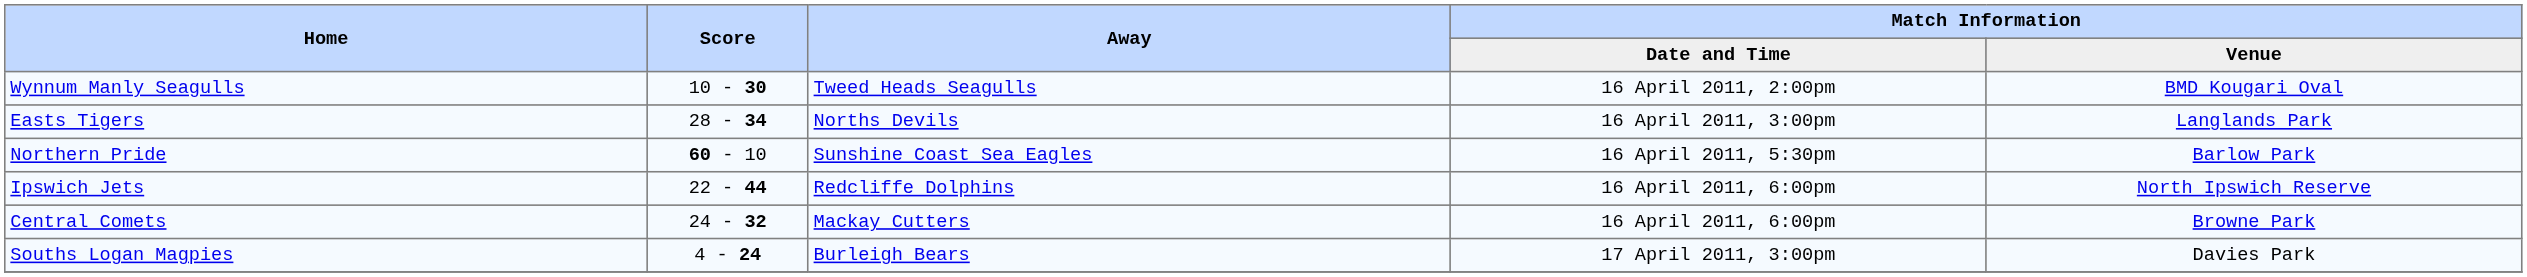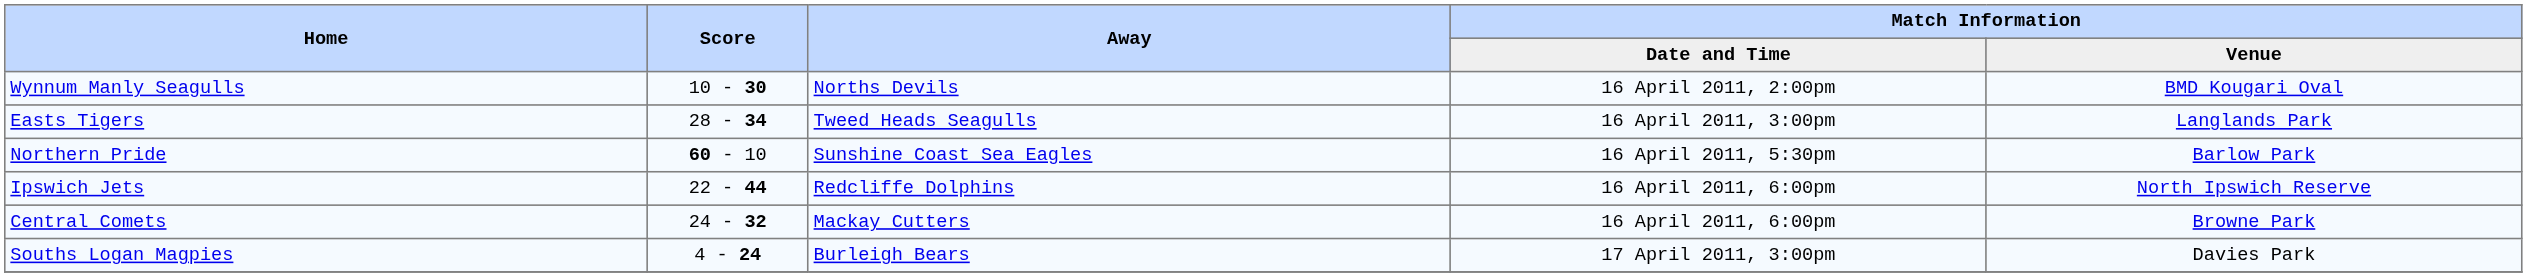Wynnum Manly Seagulls | Away: Tweed Heads Seagulls -> Norths Devils
Easts Tigers | Away: Norths Devils -> Tweed Heads Seagulls
